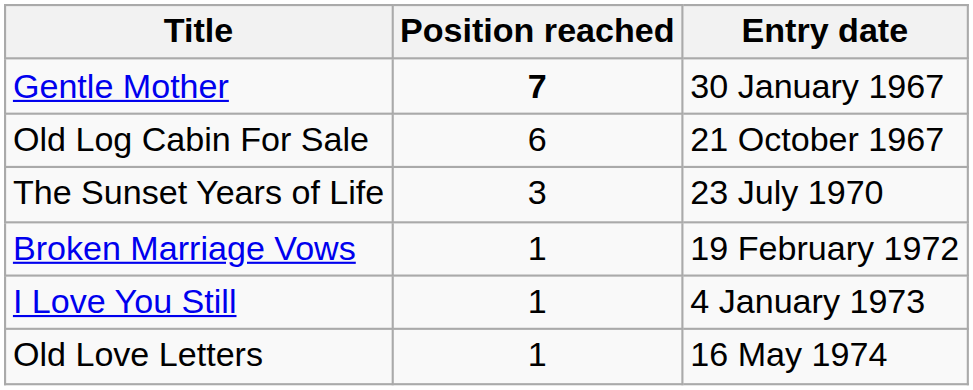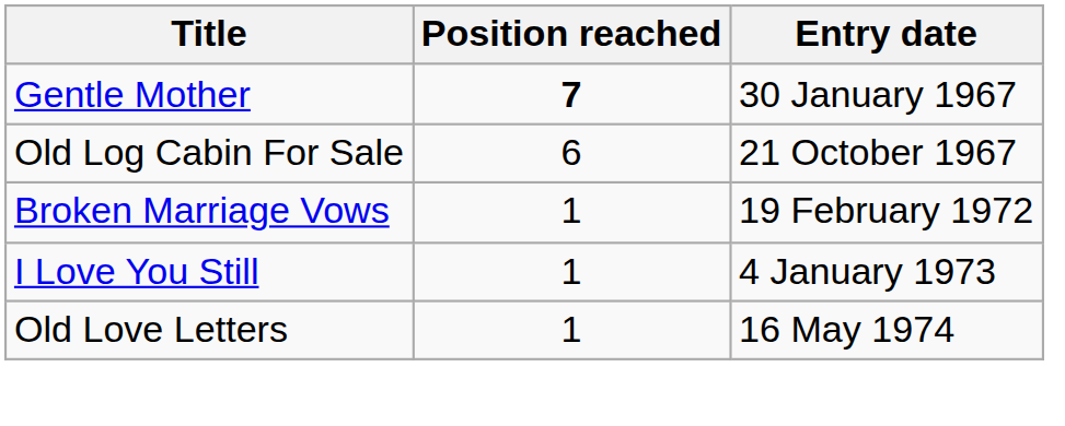- row: The Sunset Years of Life | 3 | 23 July 1970
